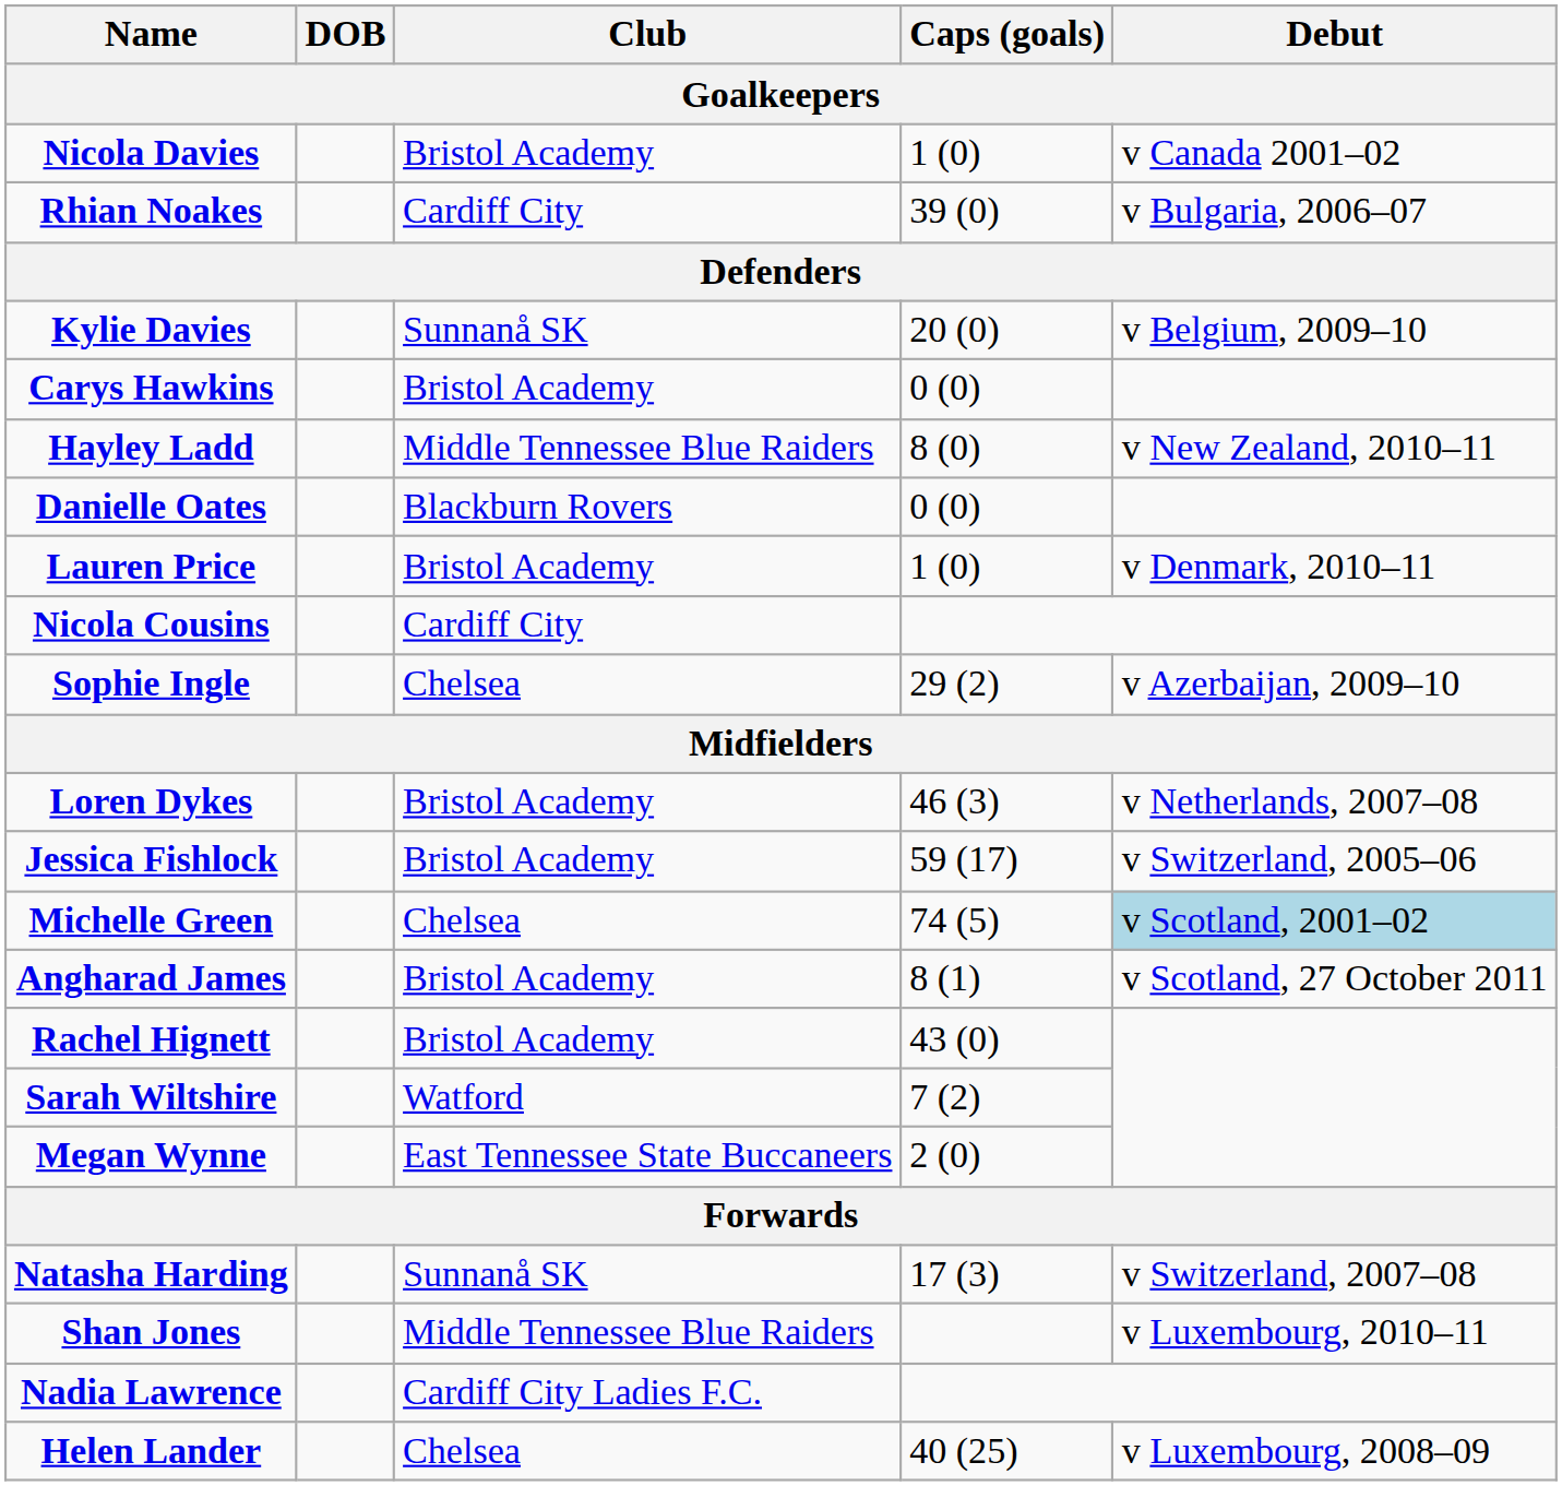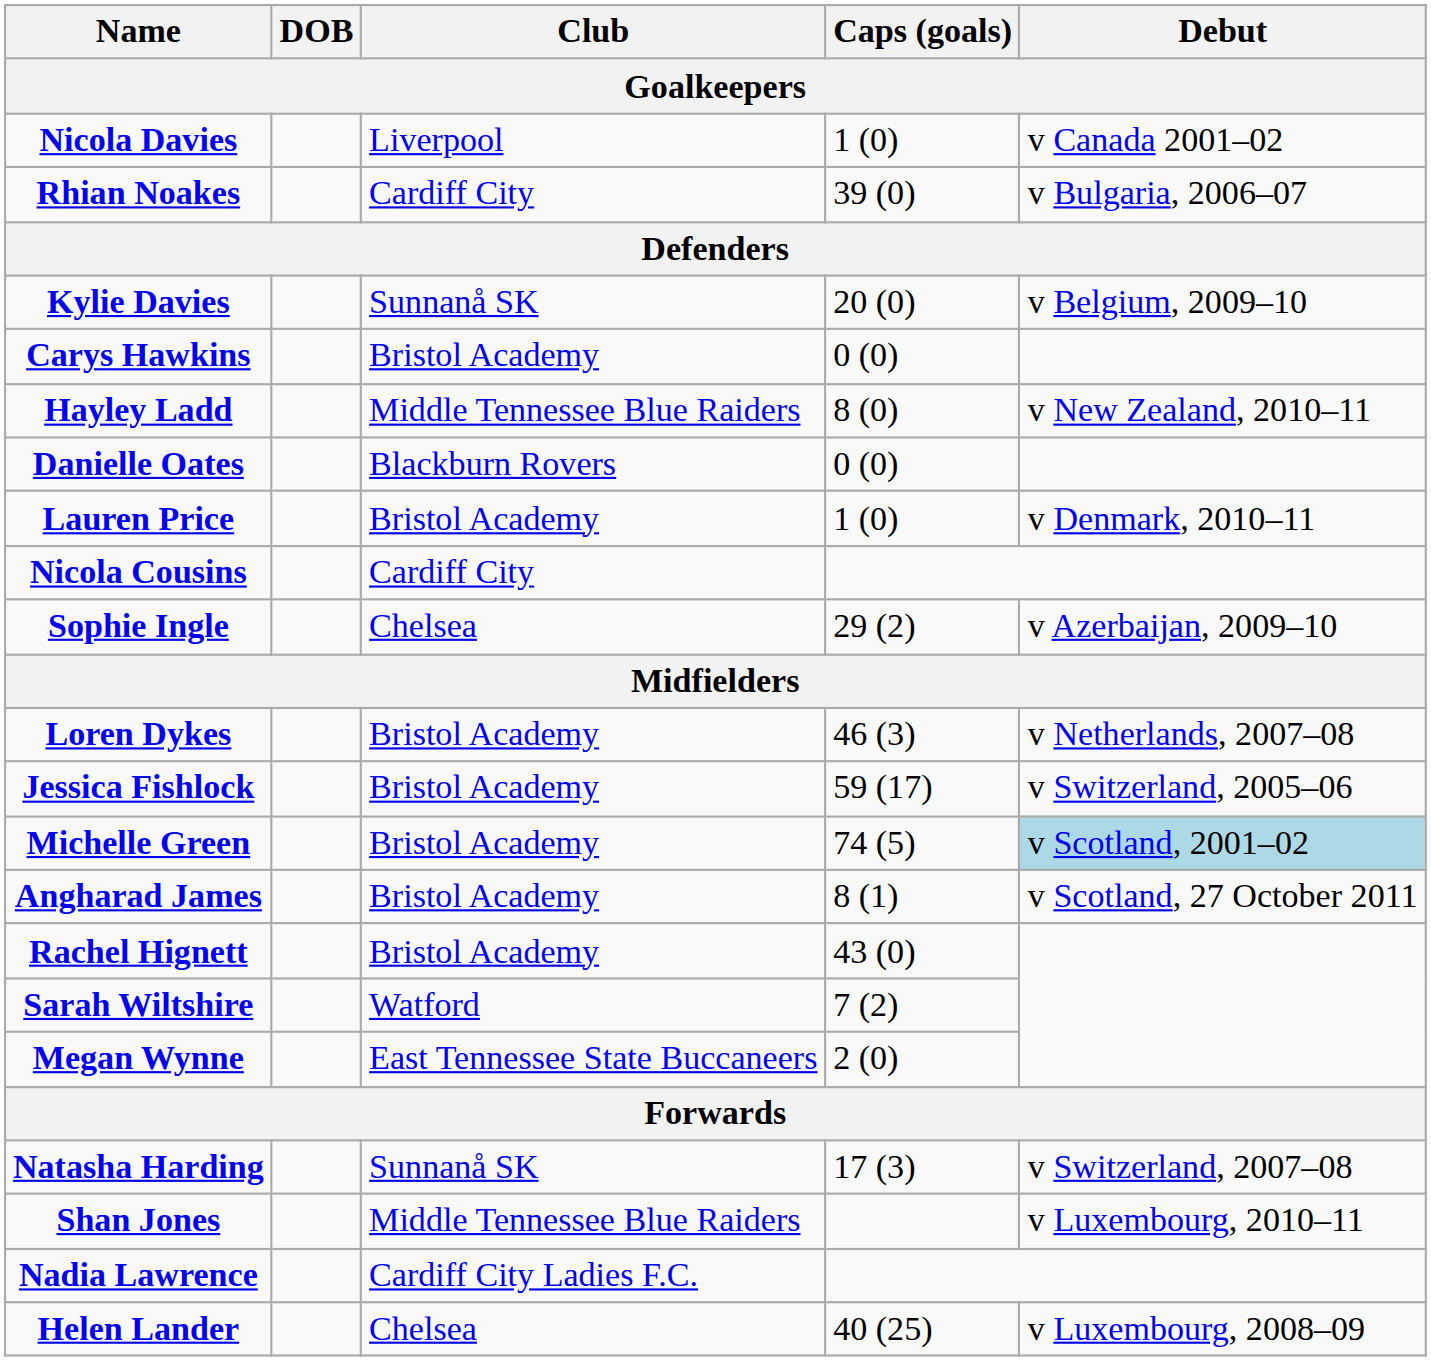Nicola Davies | Club: Bristol Academy -> Liverpool
Michelle Green | Club: Chelsea -> Bristol Academy
